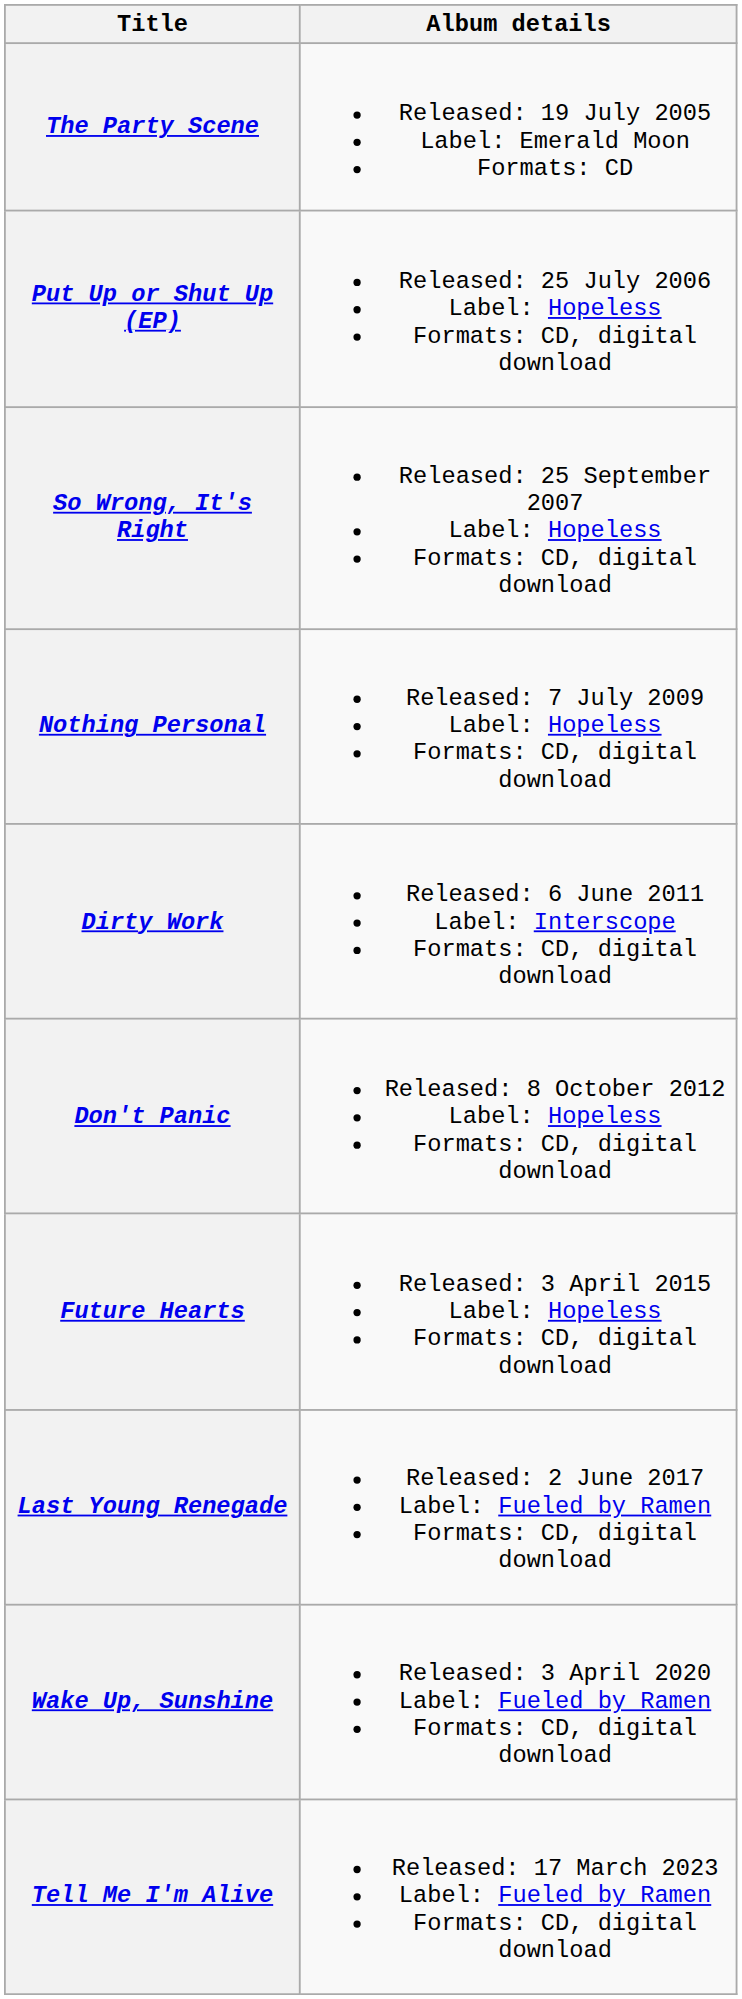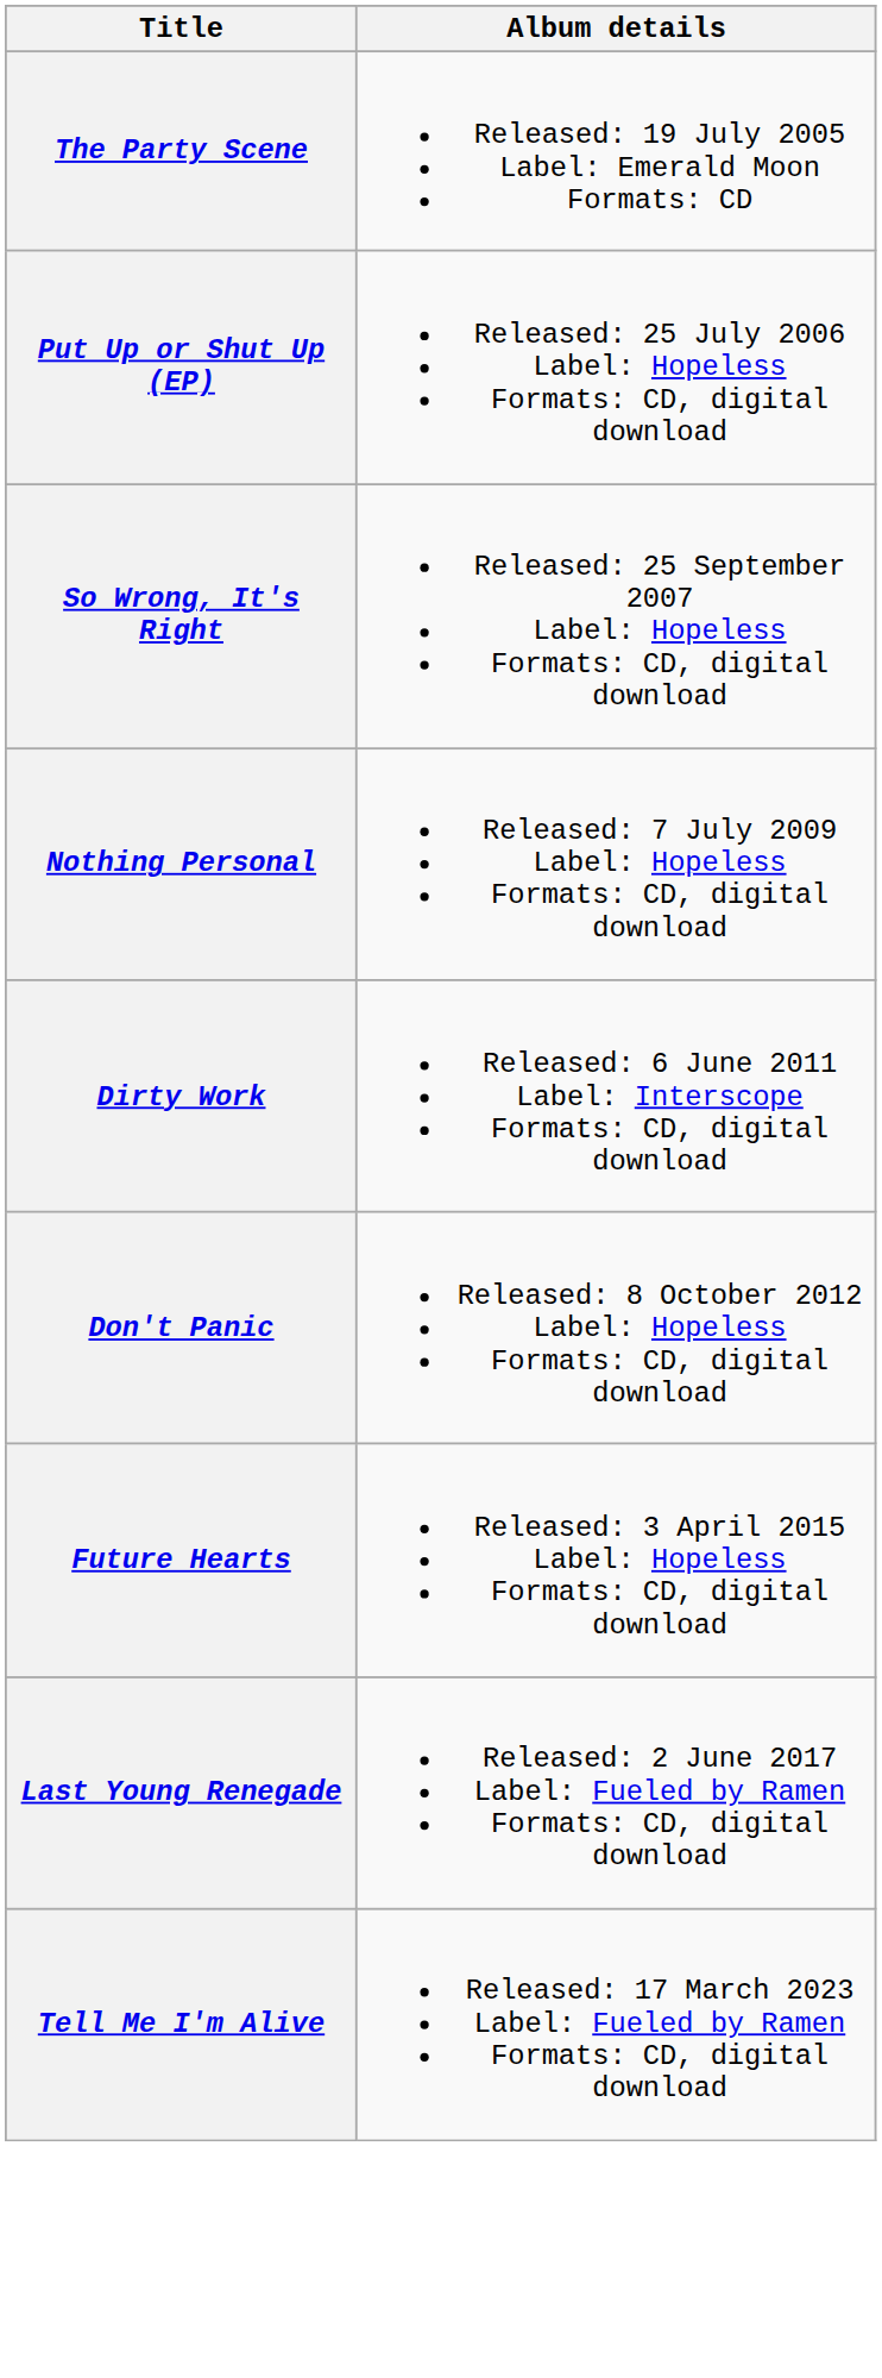- row: Wake Up, Sunshine | Released: 3 April 2020 Label: Fueled by Ramen Formats: CD, digital download
